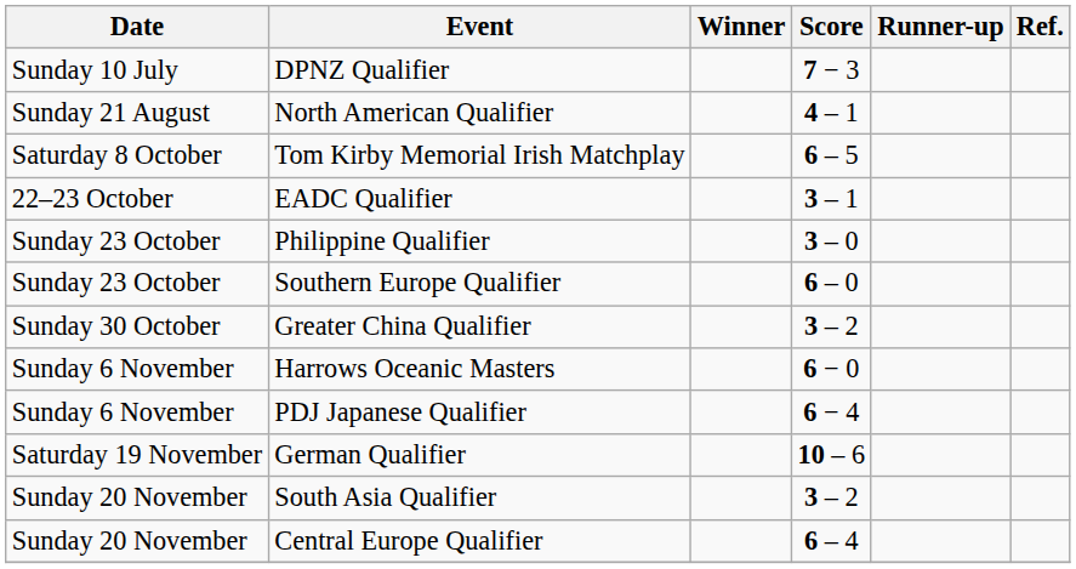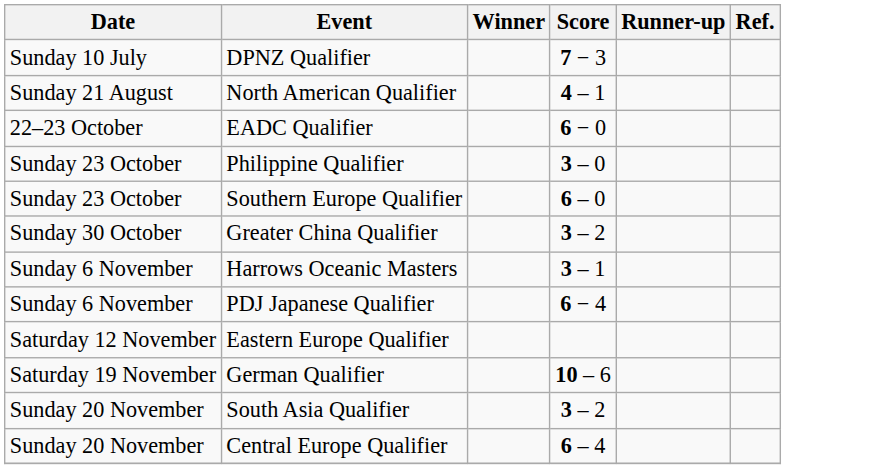- row: Saturday 8 October | Tom Kirby Memorial Irish Matchplay | 6 – 5
EADC Qualifier | Score: 3 – 1 -> 6 − 0
Harrows Oceanic Masters | Score: 6 − 0 -> 3 – 1
+ row: Saturday 12 November | Eastern Europe Qualifier
